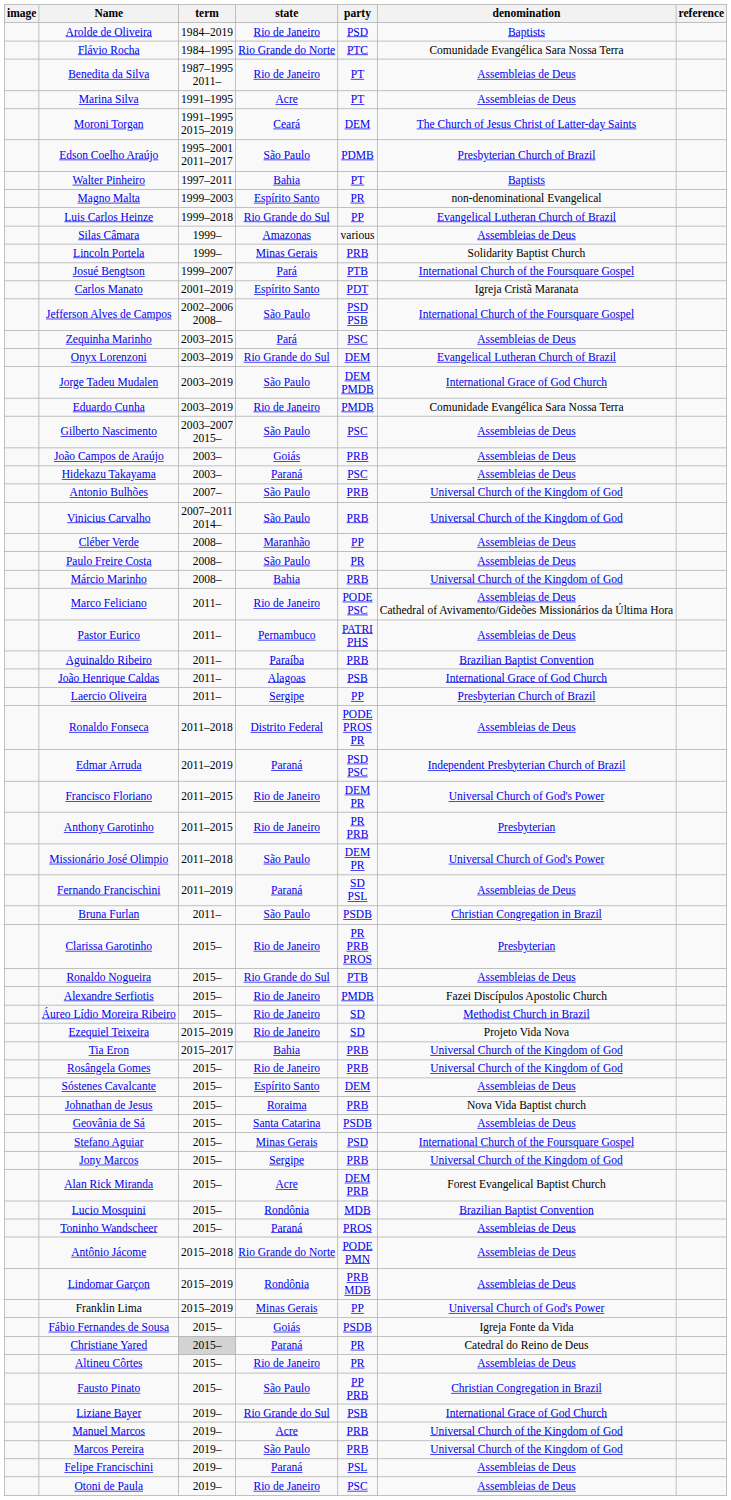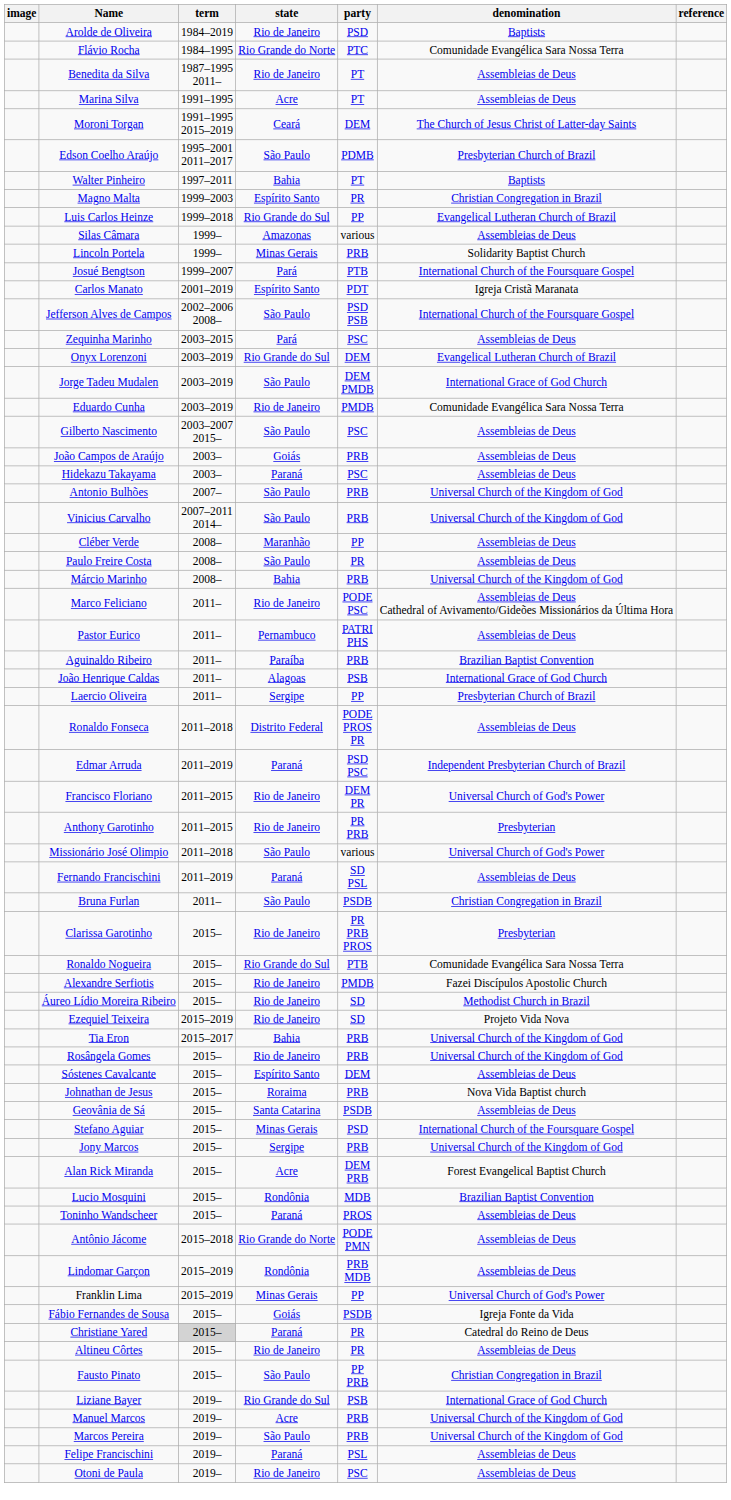Magno Malta | denomination: non-denominational Evangelical -> Christian Congregation in Brazil
Missionário José Olimpio | party: DEM PR -> various
Ronaldo Nogueira | denomination: Assembleias de Deus -> Comunidade Evangélica Sara Nossa Terra
